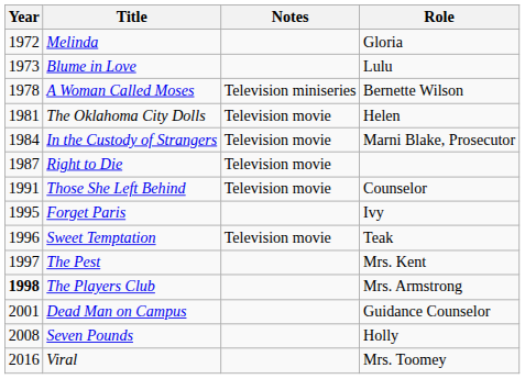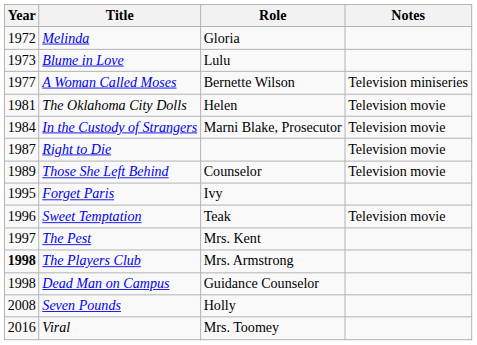columns swapped: Role <-> Notes
A Woman Called Moses | Year: 1978 -> 1977
Those She Left Behind | Year: 1991 -> 1989
Dead Man on Campus | Year: 2001 -> 1998
